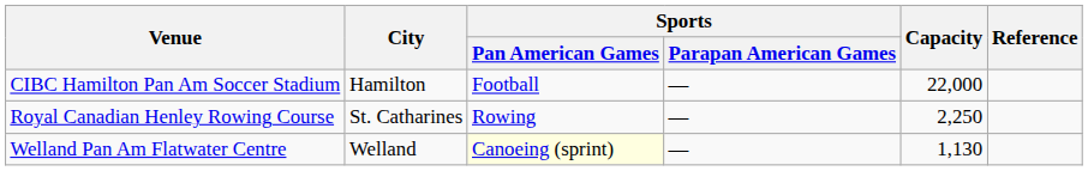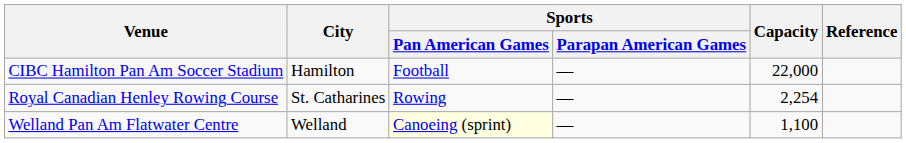Royal Canadian Henley Rowing Course | Capacity: 2,250 -> 2,254
Welland Pan Am Flatwater Centre | Capacity: 1,130 -> 1,100
